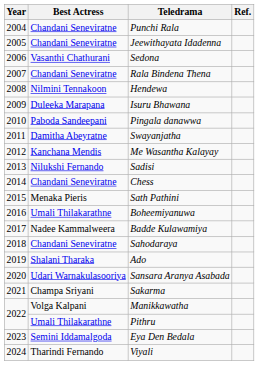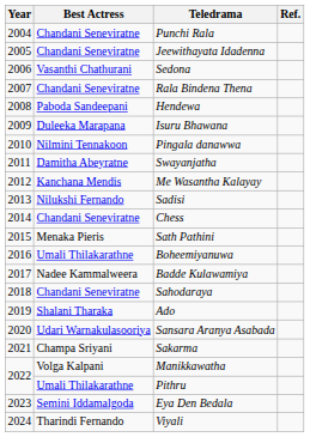Hendewa | Best Actress: Nilmini Tennakoon -> Paboda Sandeepani
Pingala danawwa | Best Actress: Paboda Sandeepani -> Nilmini Tennakoon
